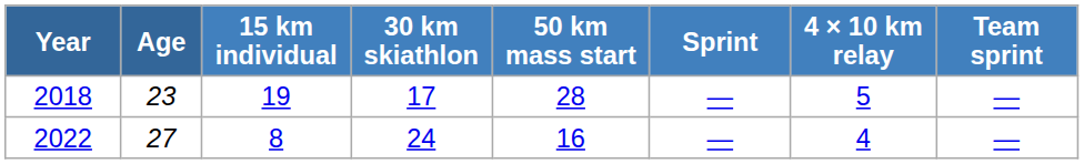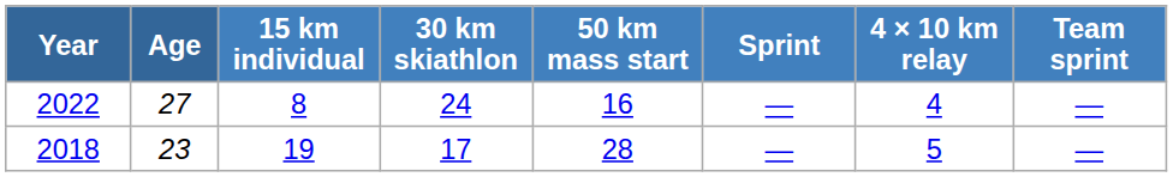rows swapped: 2018 <-> 2022
